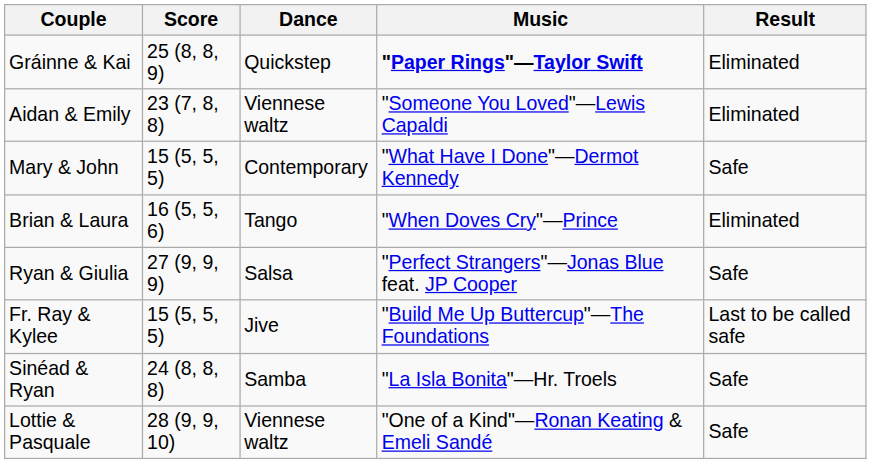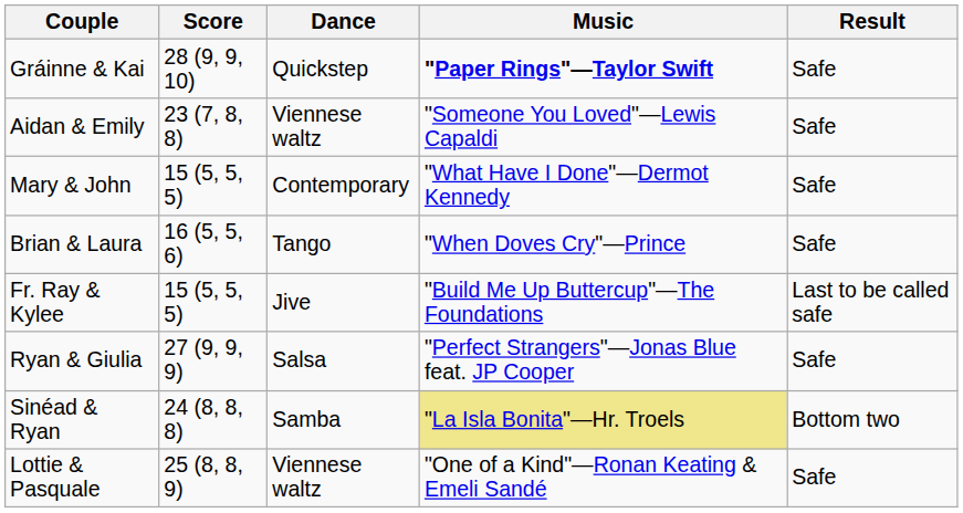Gráinne & Kai | Score: 25 (8, 8, 9) -> 28 (9, 9, 10)
Gráinne & Kai | Result: Eliminated -> Safe
Aidan & Emily | Result: Eliminated -> Safe
Brian & Laura | Result: Eliminated -> Safe
rows swapped: Ryan & Giulia <-> Fr. Ray & Kylee
Sinéad & Ryan | Music: no background -> khaki background
Sinéad & Ryan | Result: Safe -> Bottom two
Lottie & Pasquale | Score: 28 (9, 9, 10) -> 25 (8, 8, 9)
